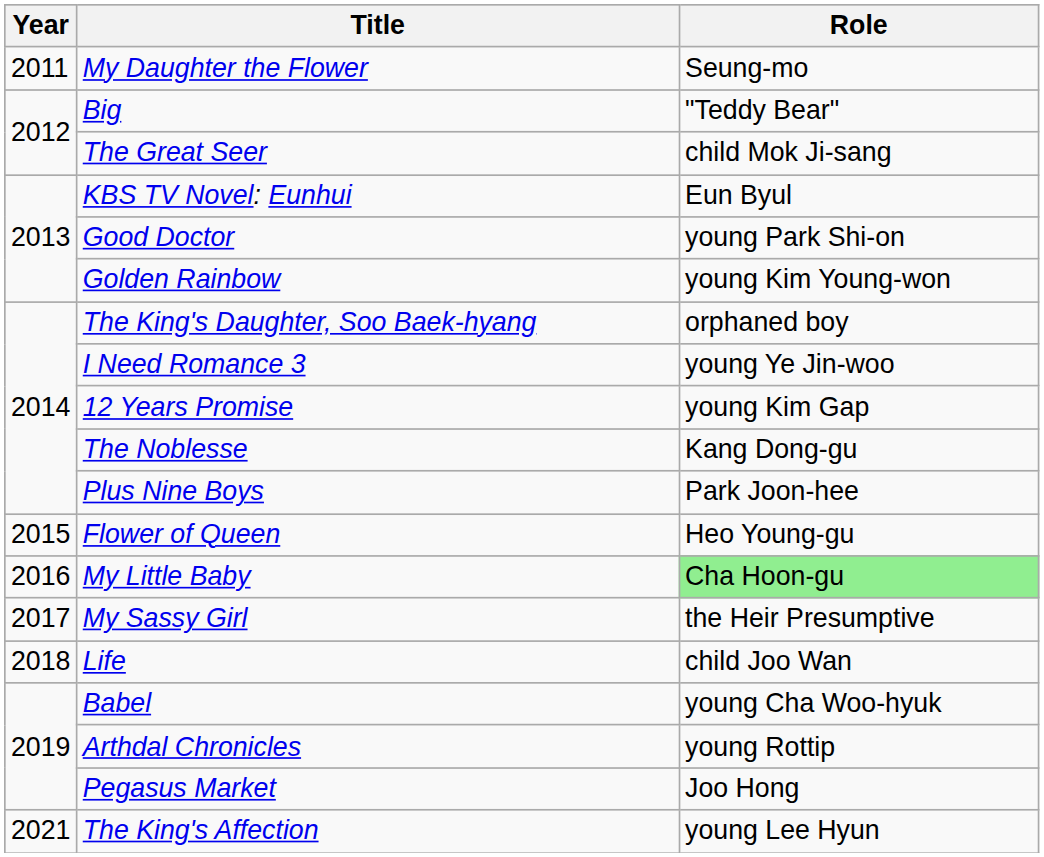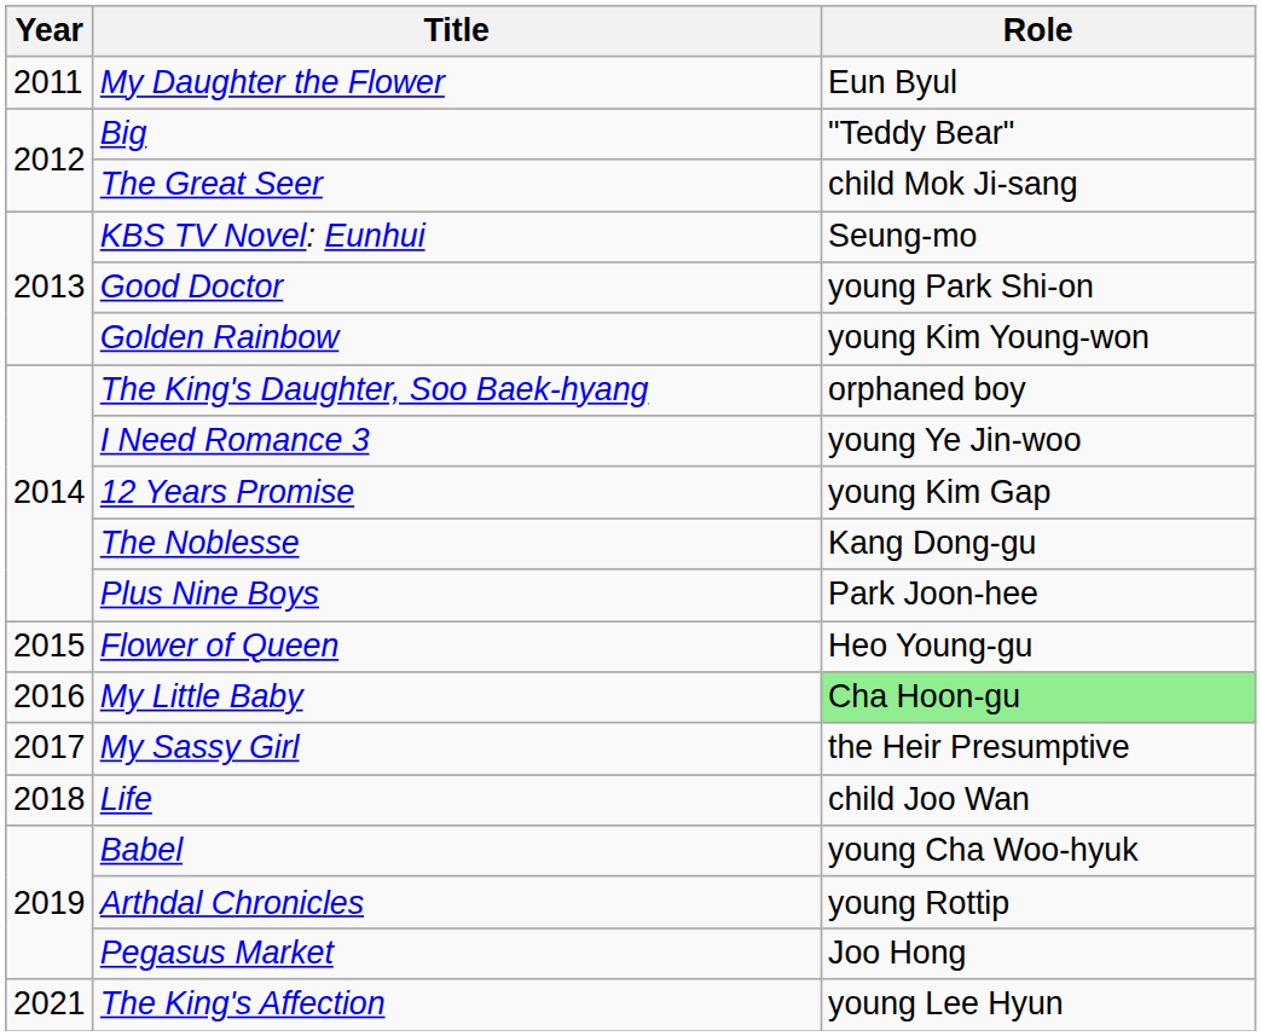My Daughter the Flower | Role: Seung-mo -> Eun Byul
KBS TV Novel: Eunhui | Role: Eun Byul -> Seung-mo
